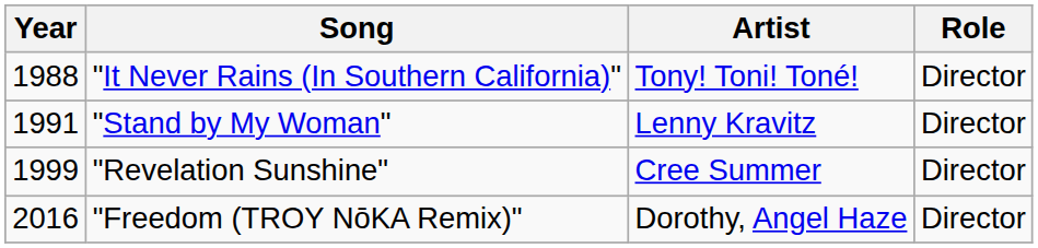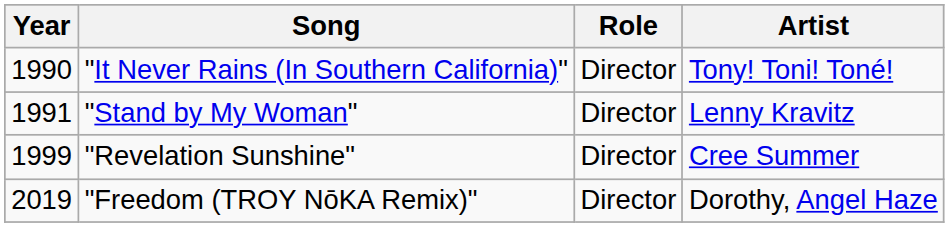columns swapped: Artist <-> Role
"It Never Rains (In Southern California)" | Year: 1988 -> 1990
"Freedom (TROY NōKA Remix)" | Year: 2016 -> 2019
